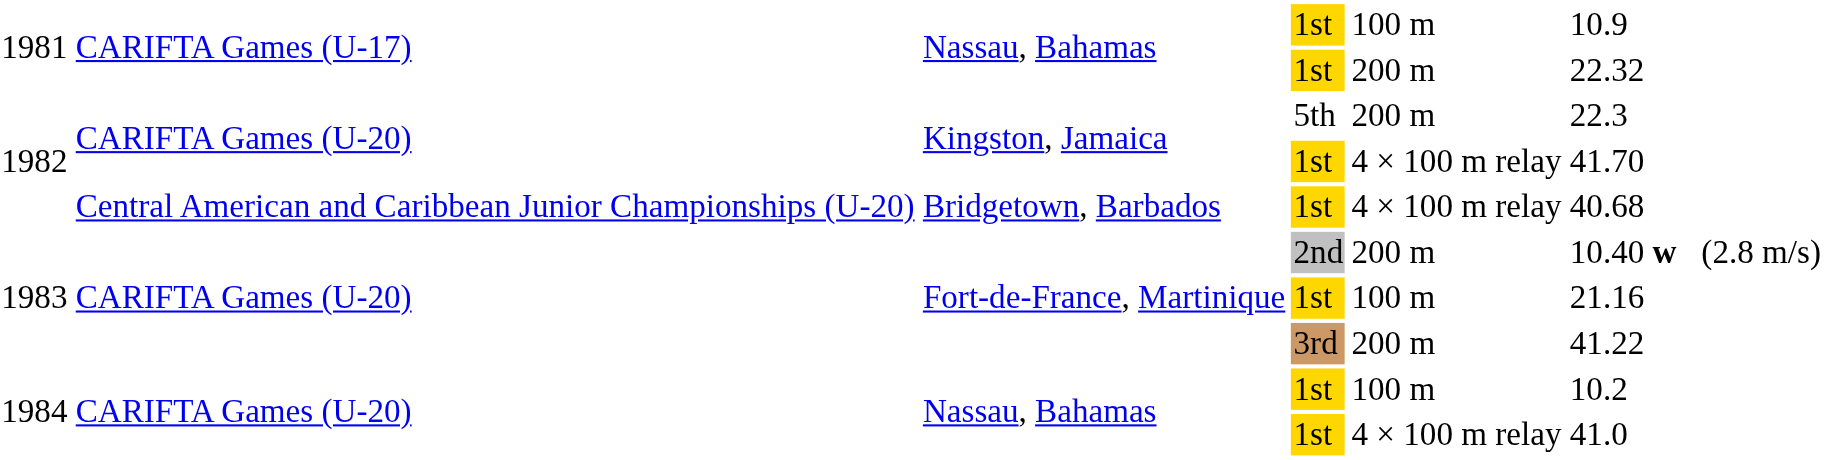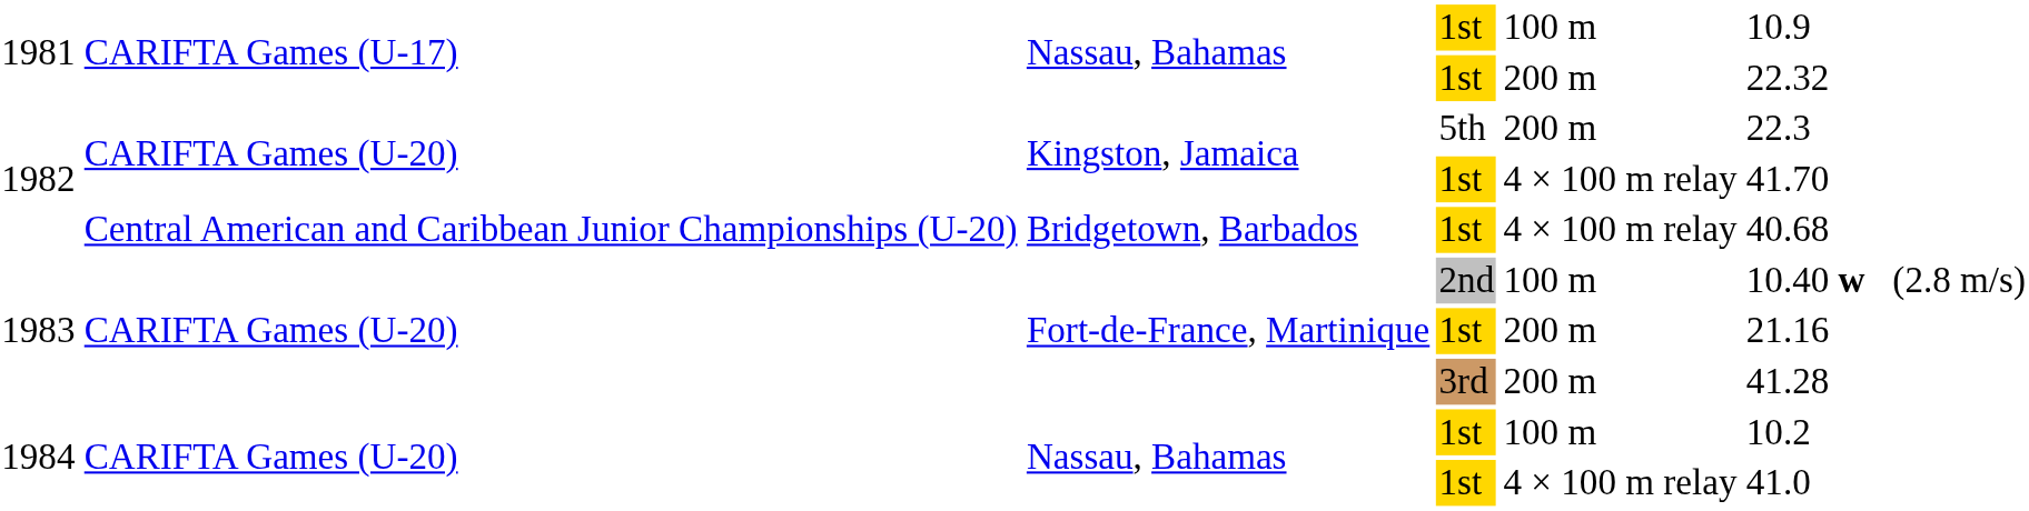1983 / 2nd | column 5: 200 m -> 100 m
1983 / 1st | column 5: 100 m -> 200 m
1983 / 3rd | column 6: 41.22 -> 41.28
